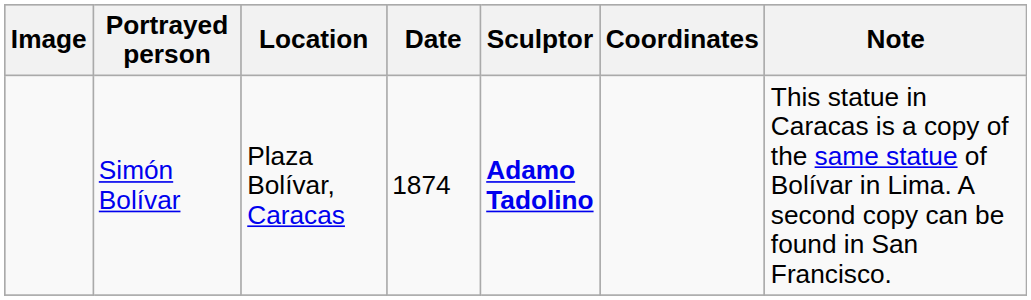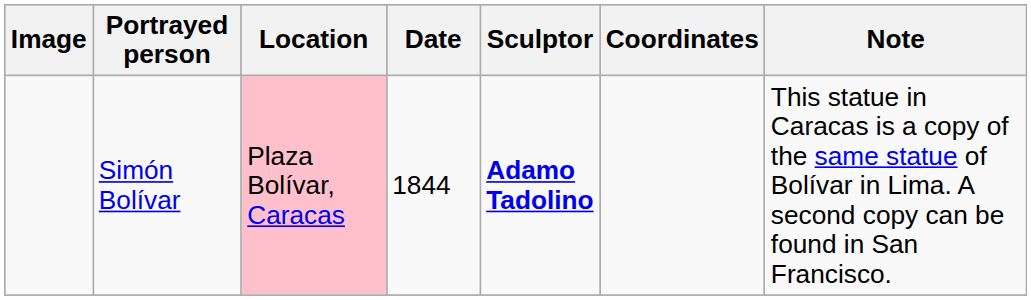Simón Bolívar | Location: no background -> pink background
Simón Bolívar | Date: 1874 -> 1844
